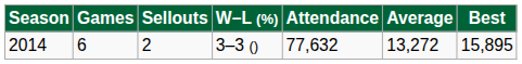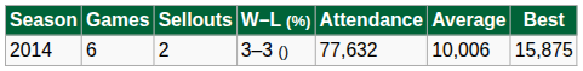2014 | Average: 13,272 -> 10,006
2014 | Best: 15,895 -> 15,875
